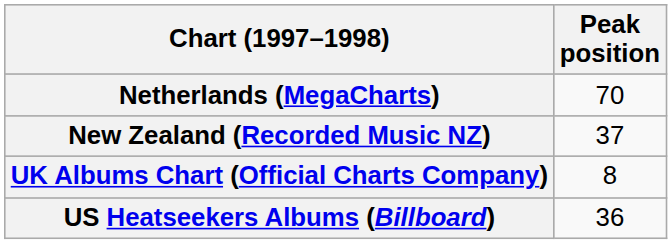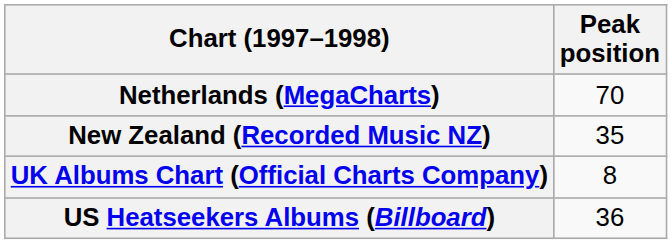New Zealand (Recorded Music NZ) | Peak position: 37 -> 35
